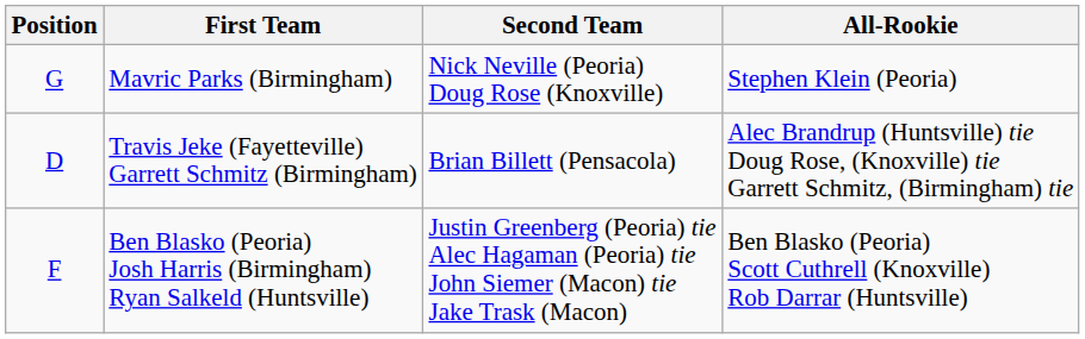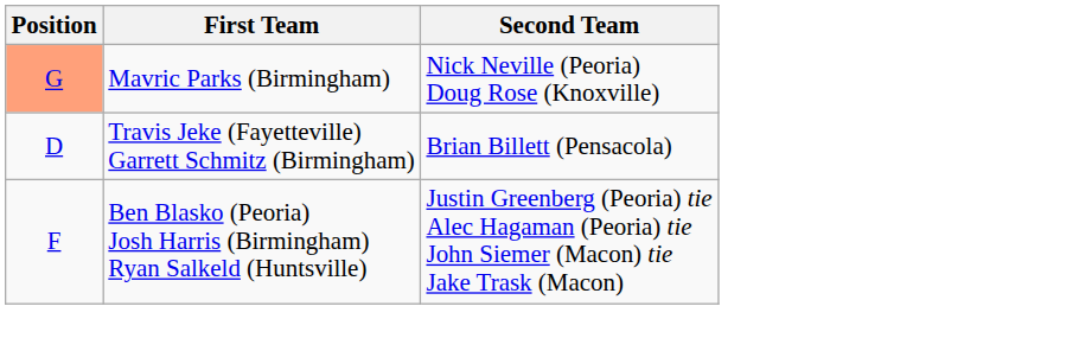- column: All-Rookie | Stephen Klein (Peoria) | Alec Brandrup (Huntsville) tie Doug Rose, (Knoxville) tie Garrett Schmitz, (Birmingham) tie | Ben Blasko (Peoria) Scott Cuthrell (Knoxville) Rob Darrar (Huntsville)
Mavric Parks (Birmingham) | Position: no background -> lightsalmon background
